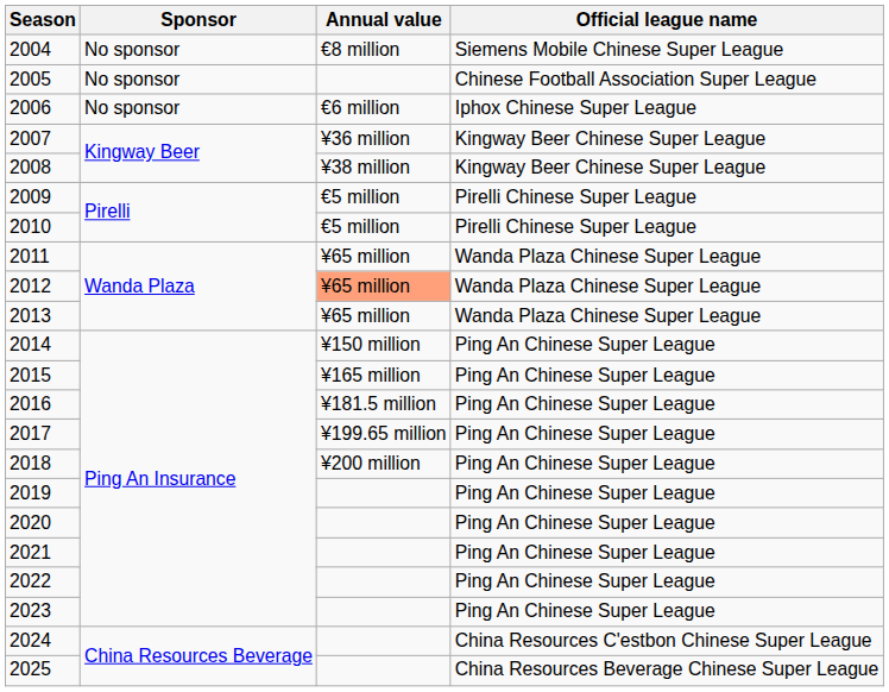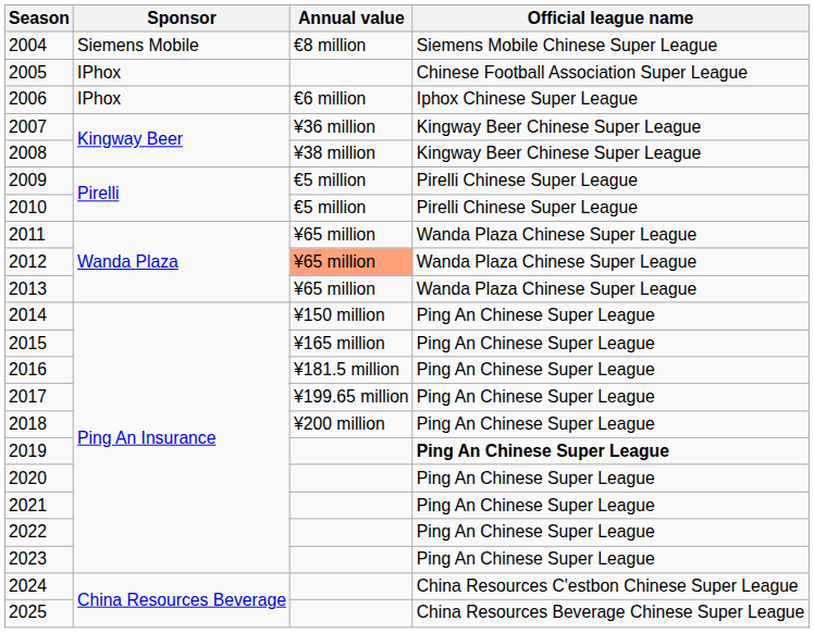2004 | Sponsor: No sponsor -> Siemens Mobile
2005 | Sponsor: No sponsor -> IPhox
2006 | Sponsor: No sponsor -> IPhox
2019 | Official league name: normal -> bold
